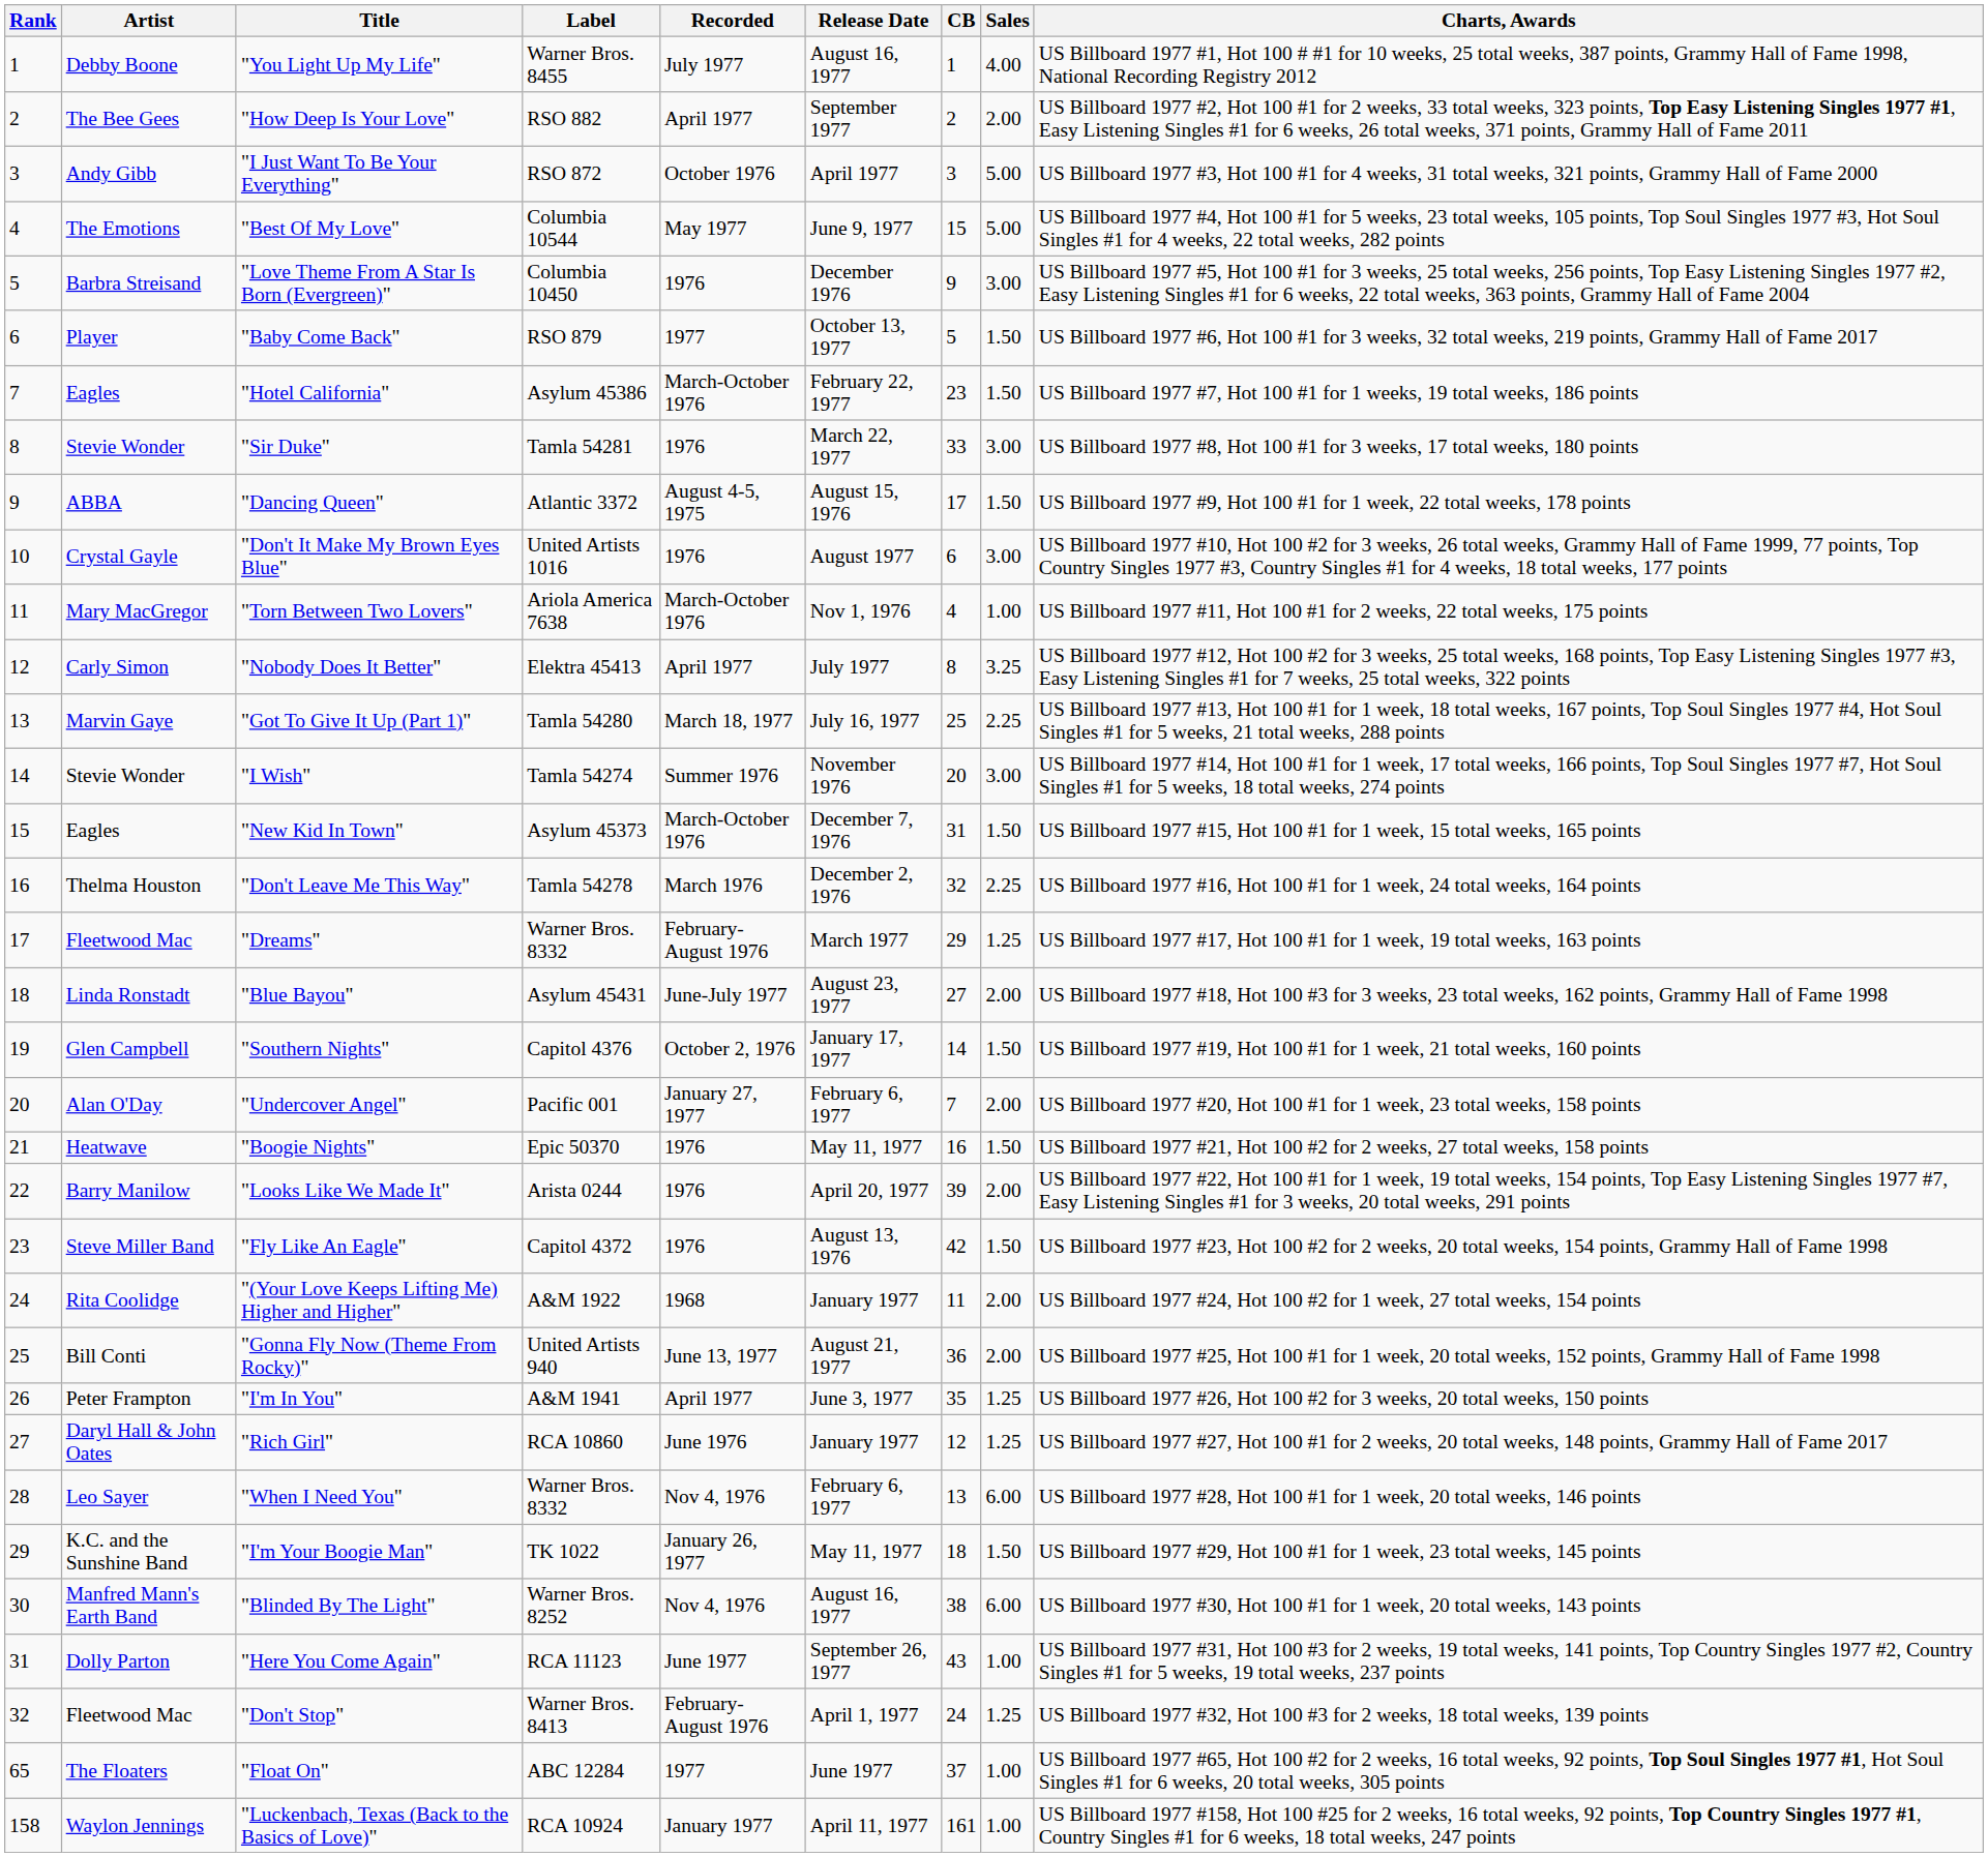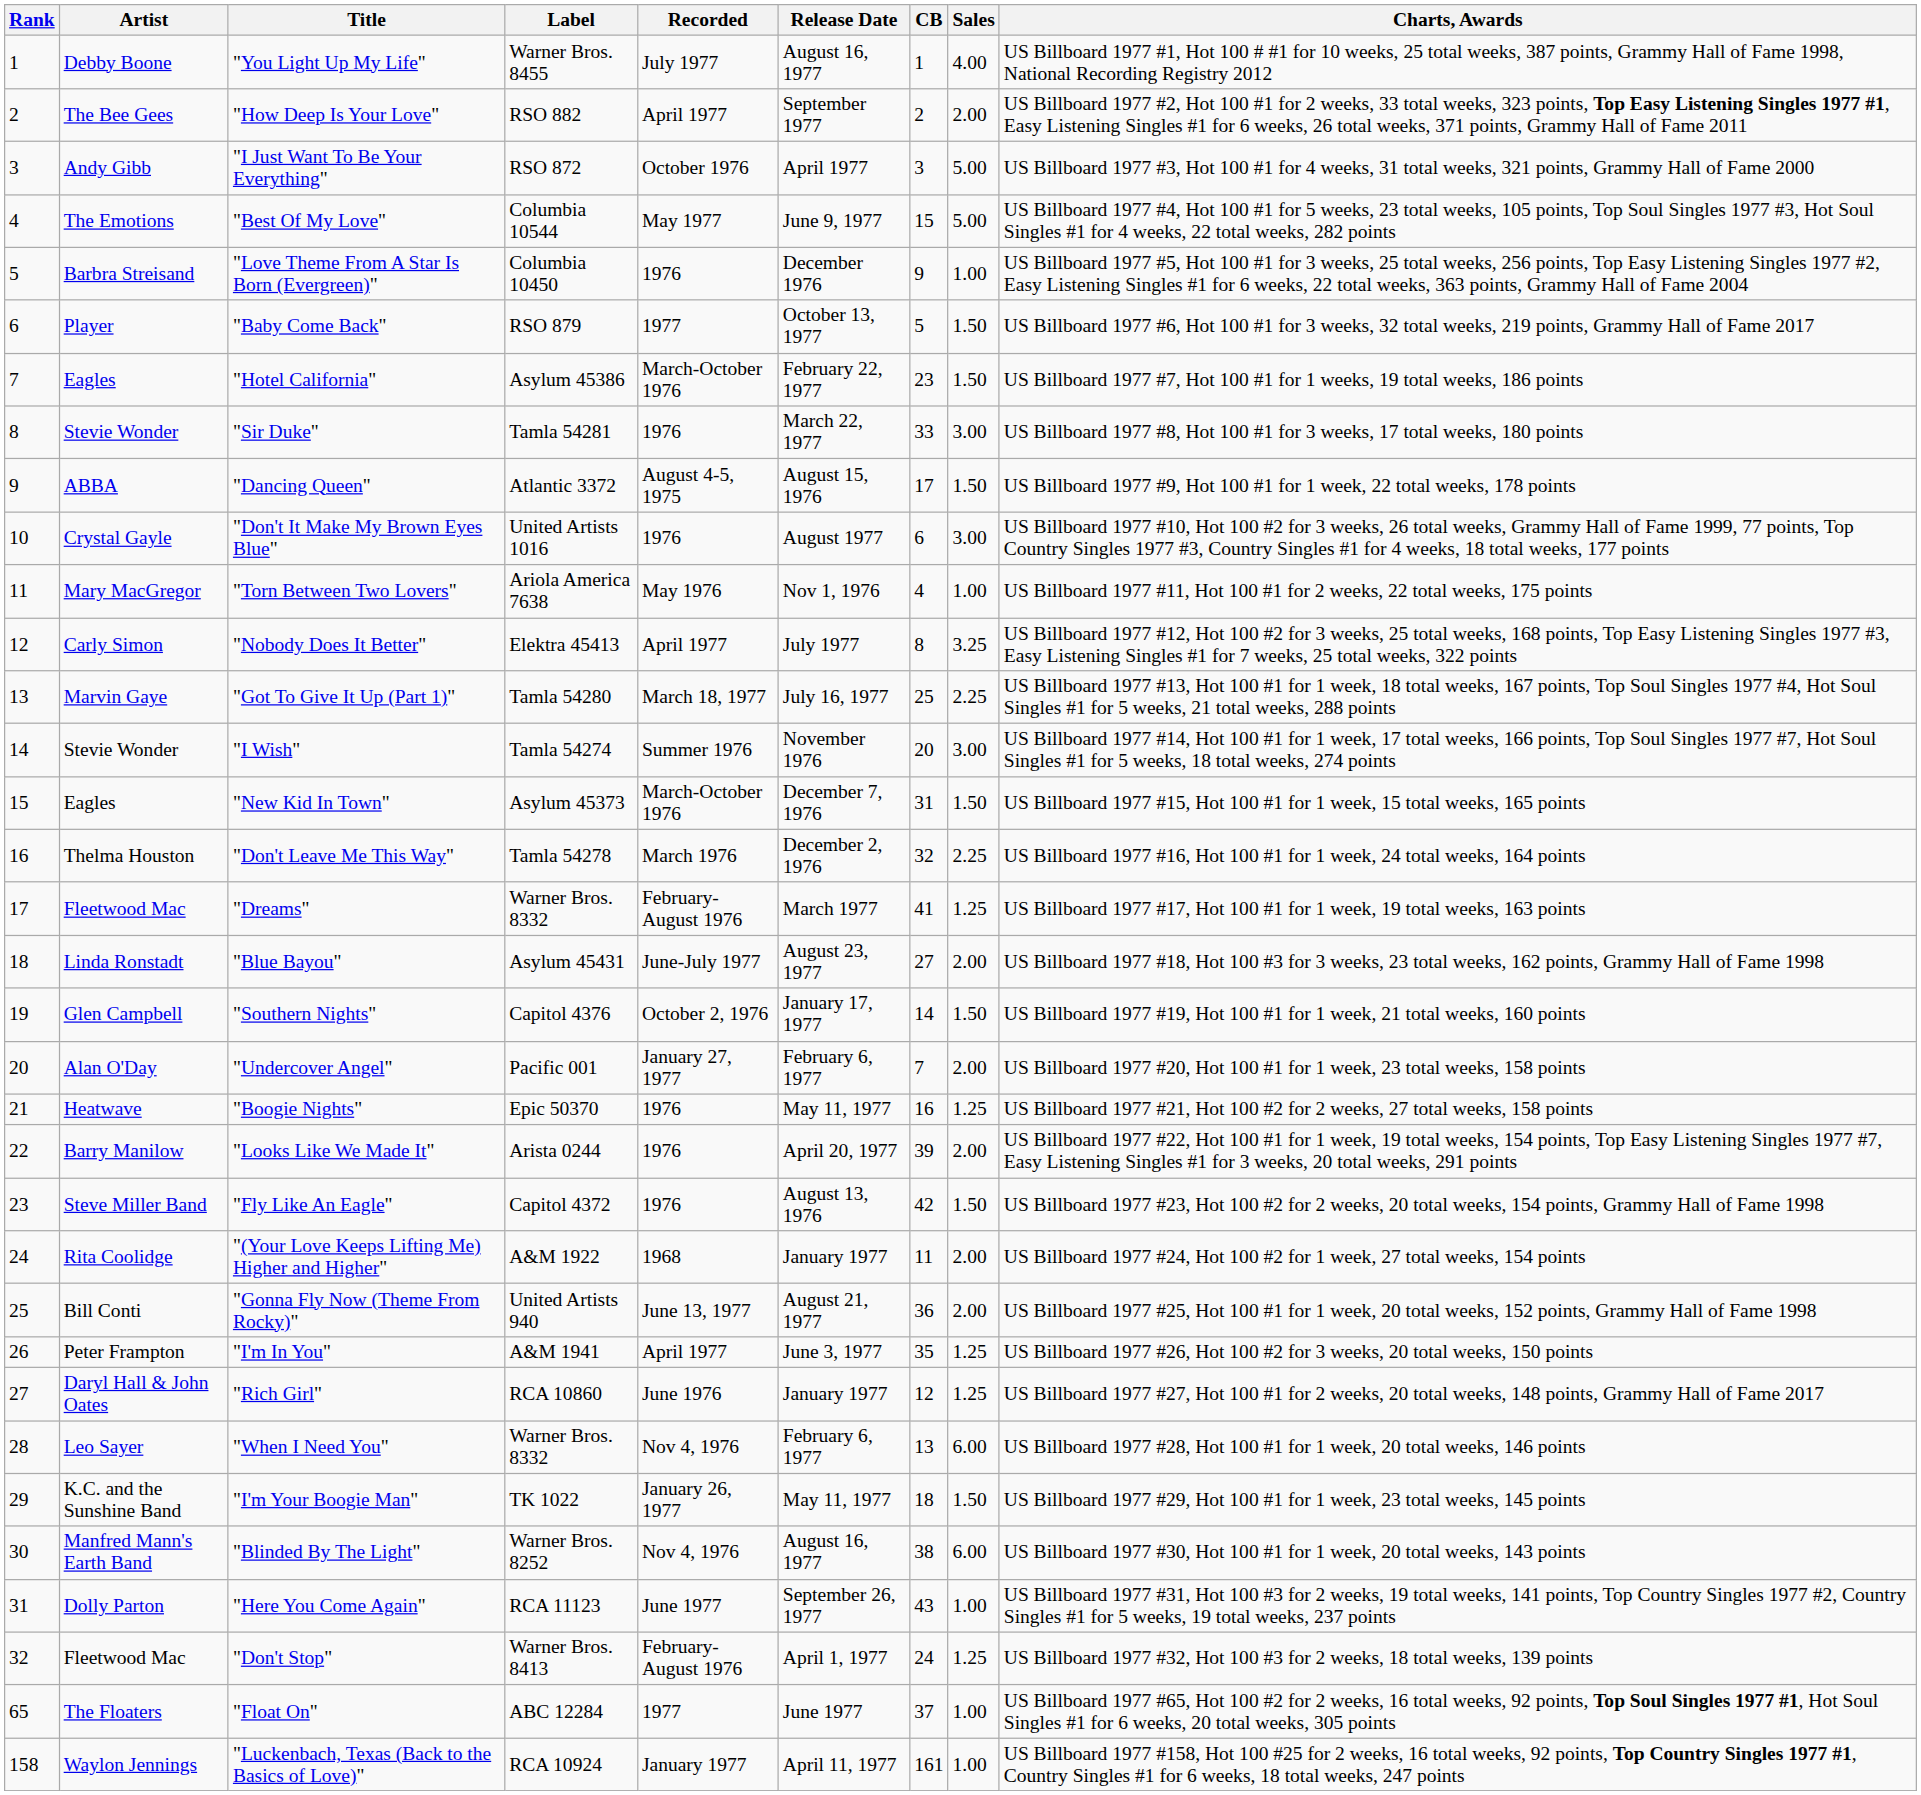"Love Theme From A Star Is Born (Evergreen)" | Sales: 3.00 -> 1.00
"Torn Between Two Lovers" | Recorded: March-October 1976 -> May 1976
"Dreams" | CB: 29 -> 41
"Boogie Nights" | Sales: 1.50 -> 1.25
